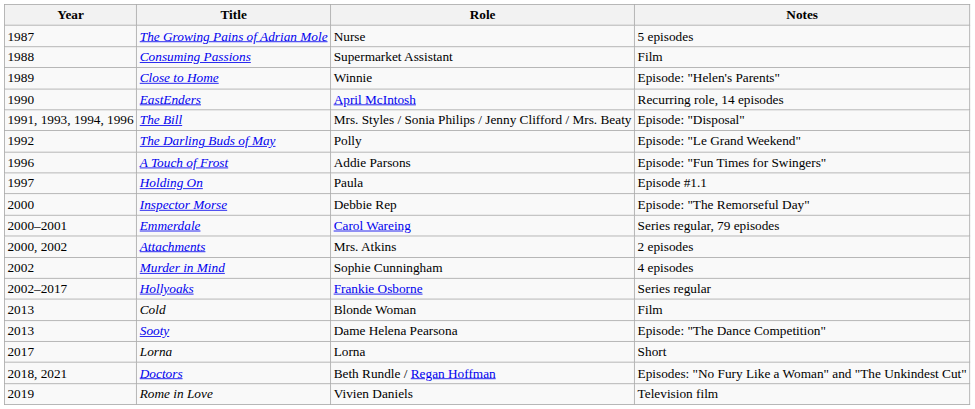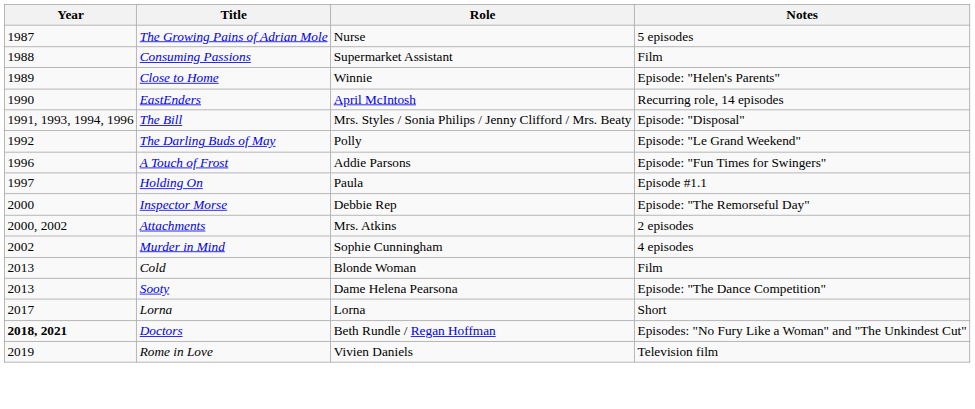- row: 2000–2001 | Emmerdale | Carol Wareing | Series regular, 79 episodes
- row: 2002–2017 | Hollyoaks | Frankie Osborne | Series regular
Doctors | Year: normal -> bold
